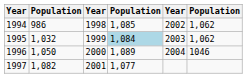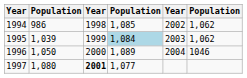1995 | column 2: 1,032 -> 1,039
1997 | column 2: 1,082 -> 1,080
1997 | column 3: normal -> bold
